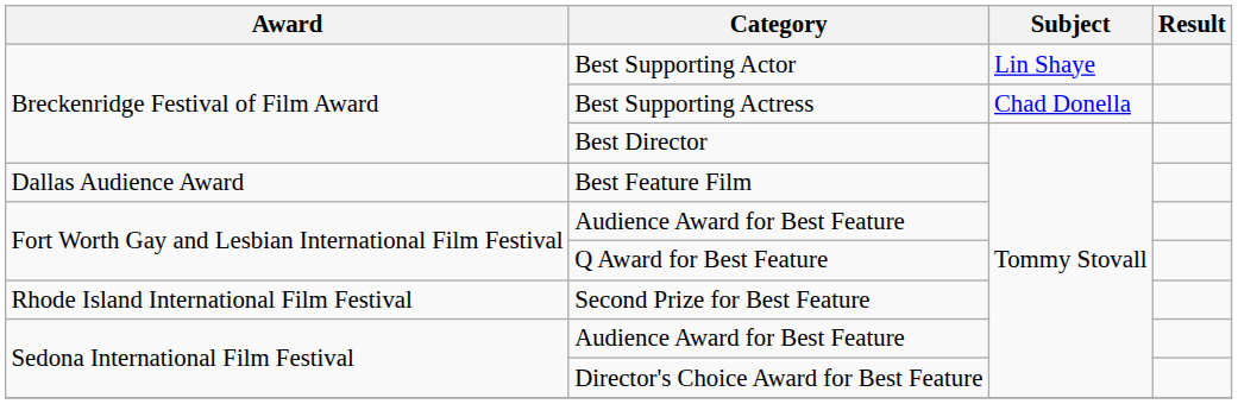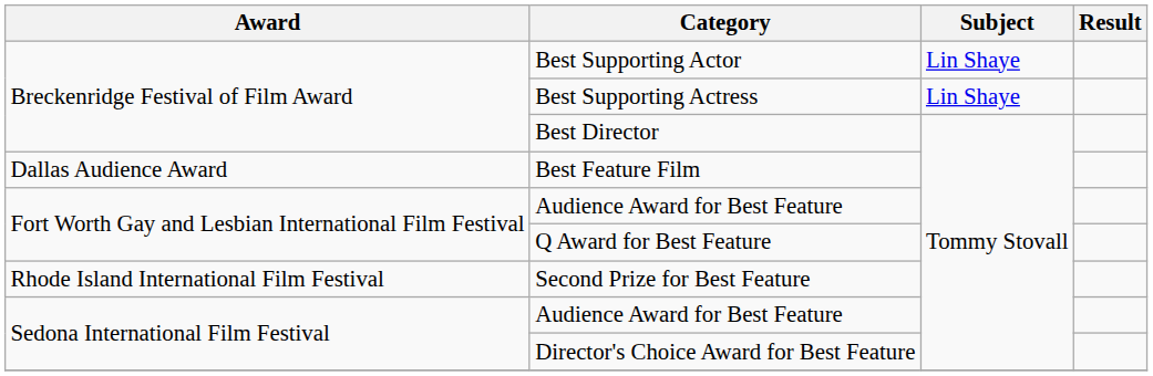Best Supporting Actress | Subject: Chad Donella -> Lin Shaye
